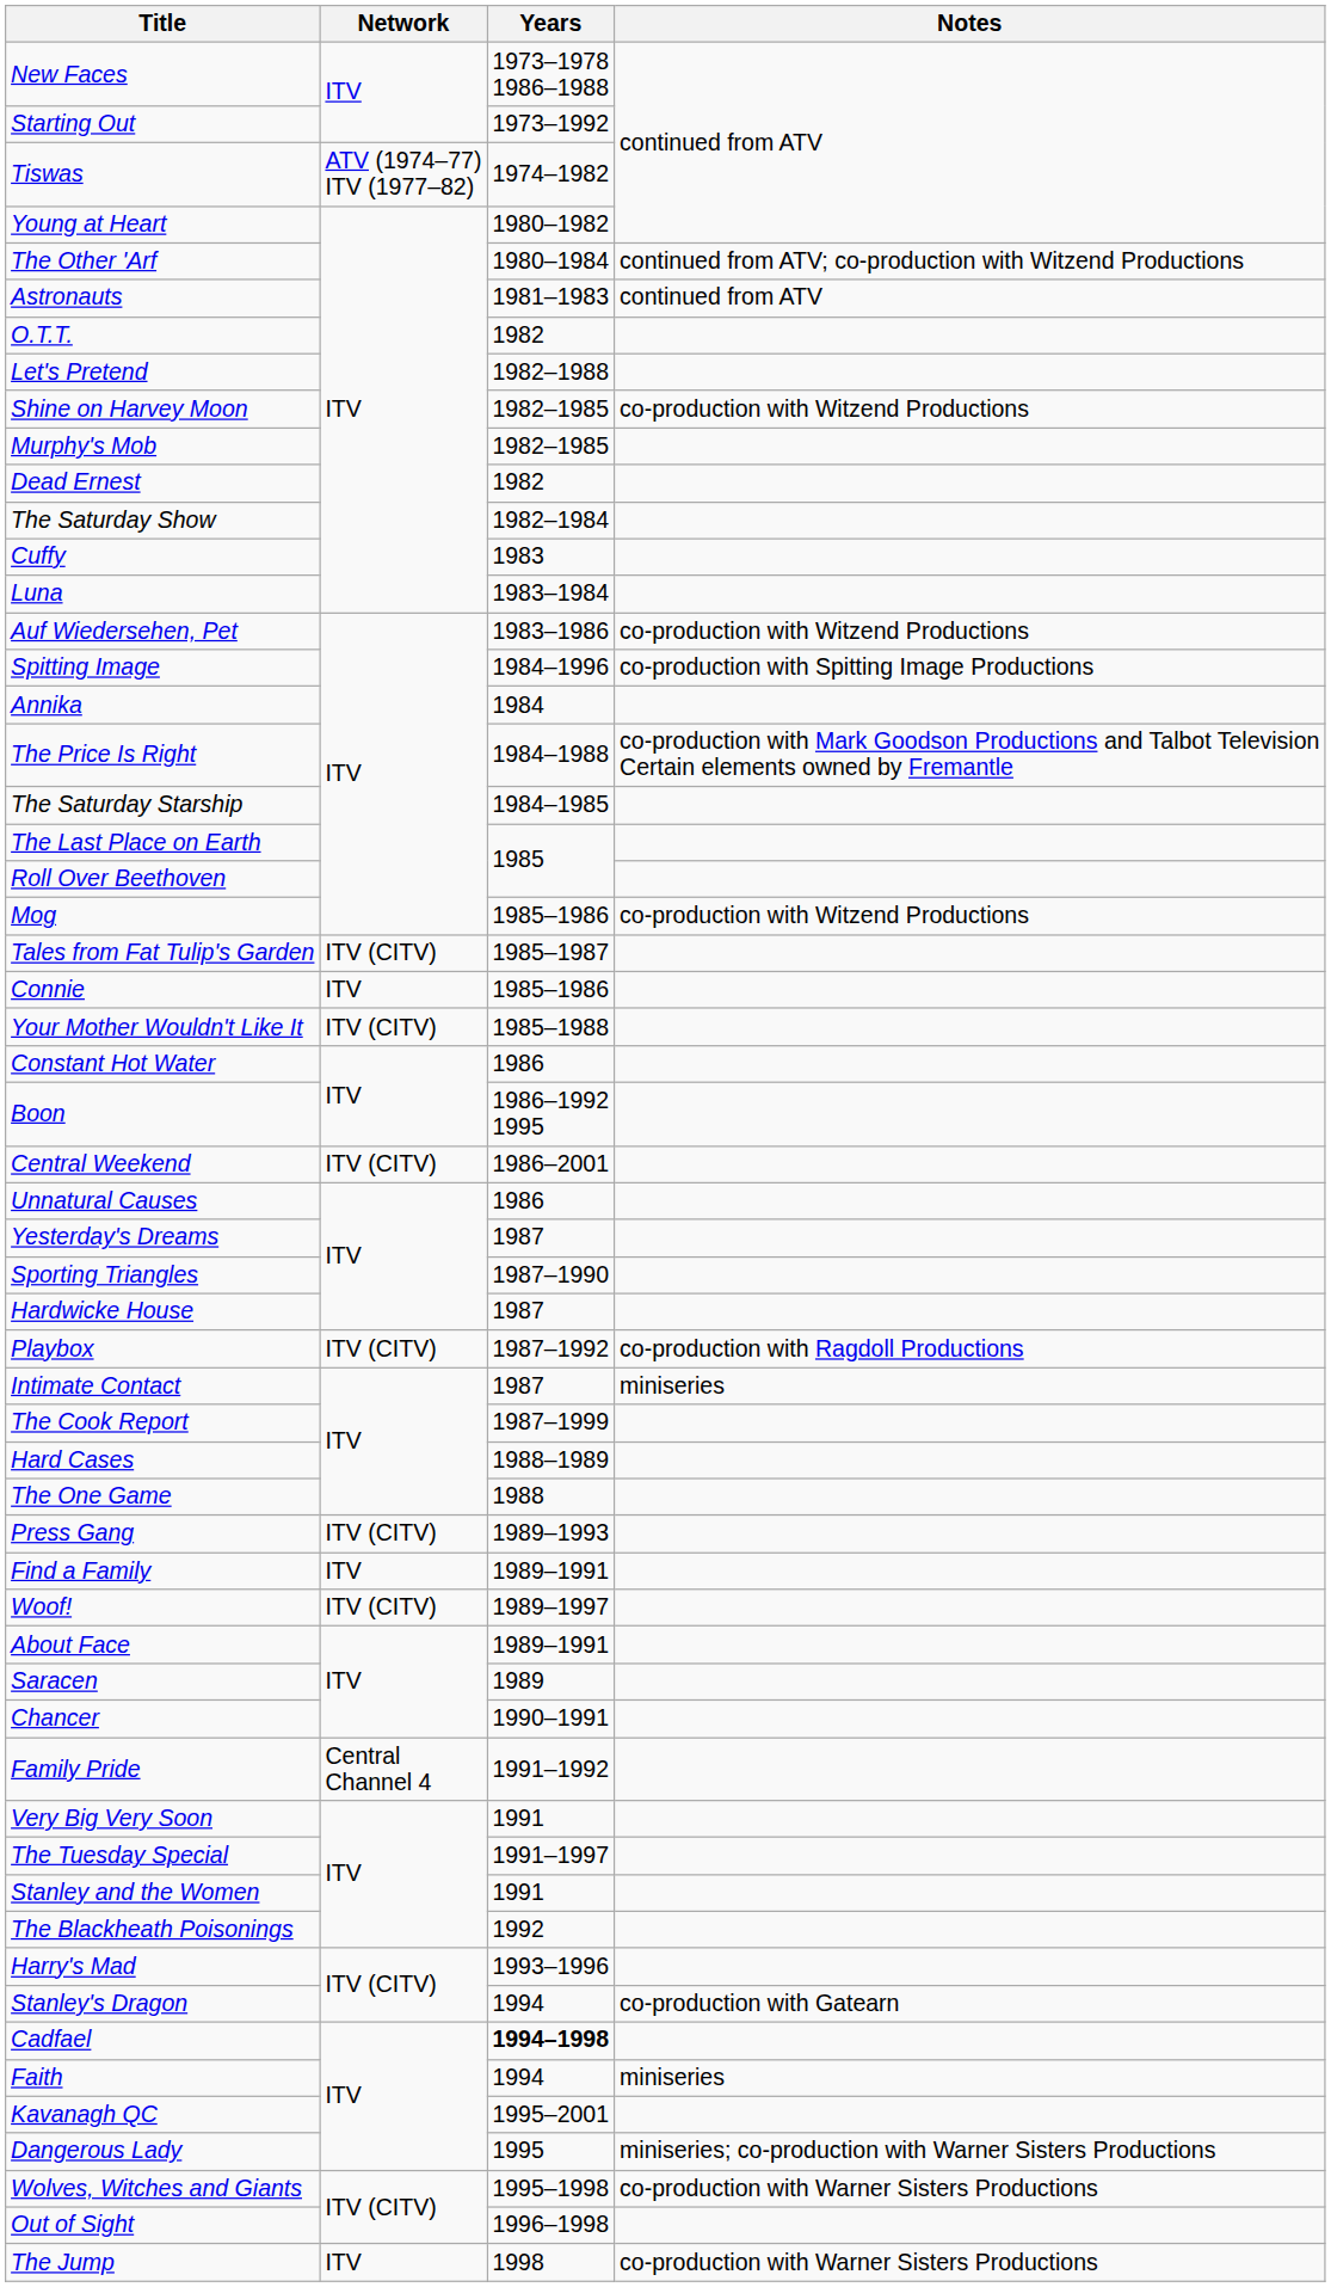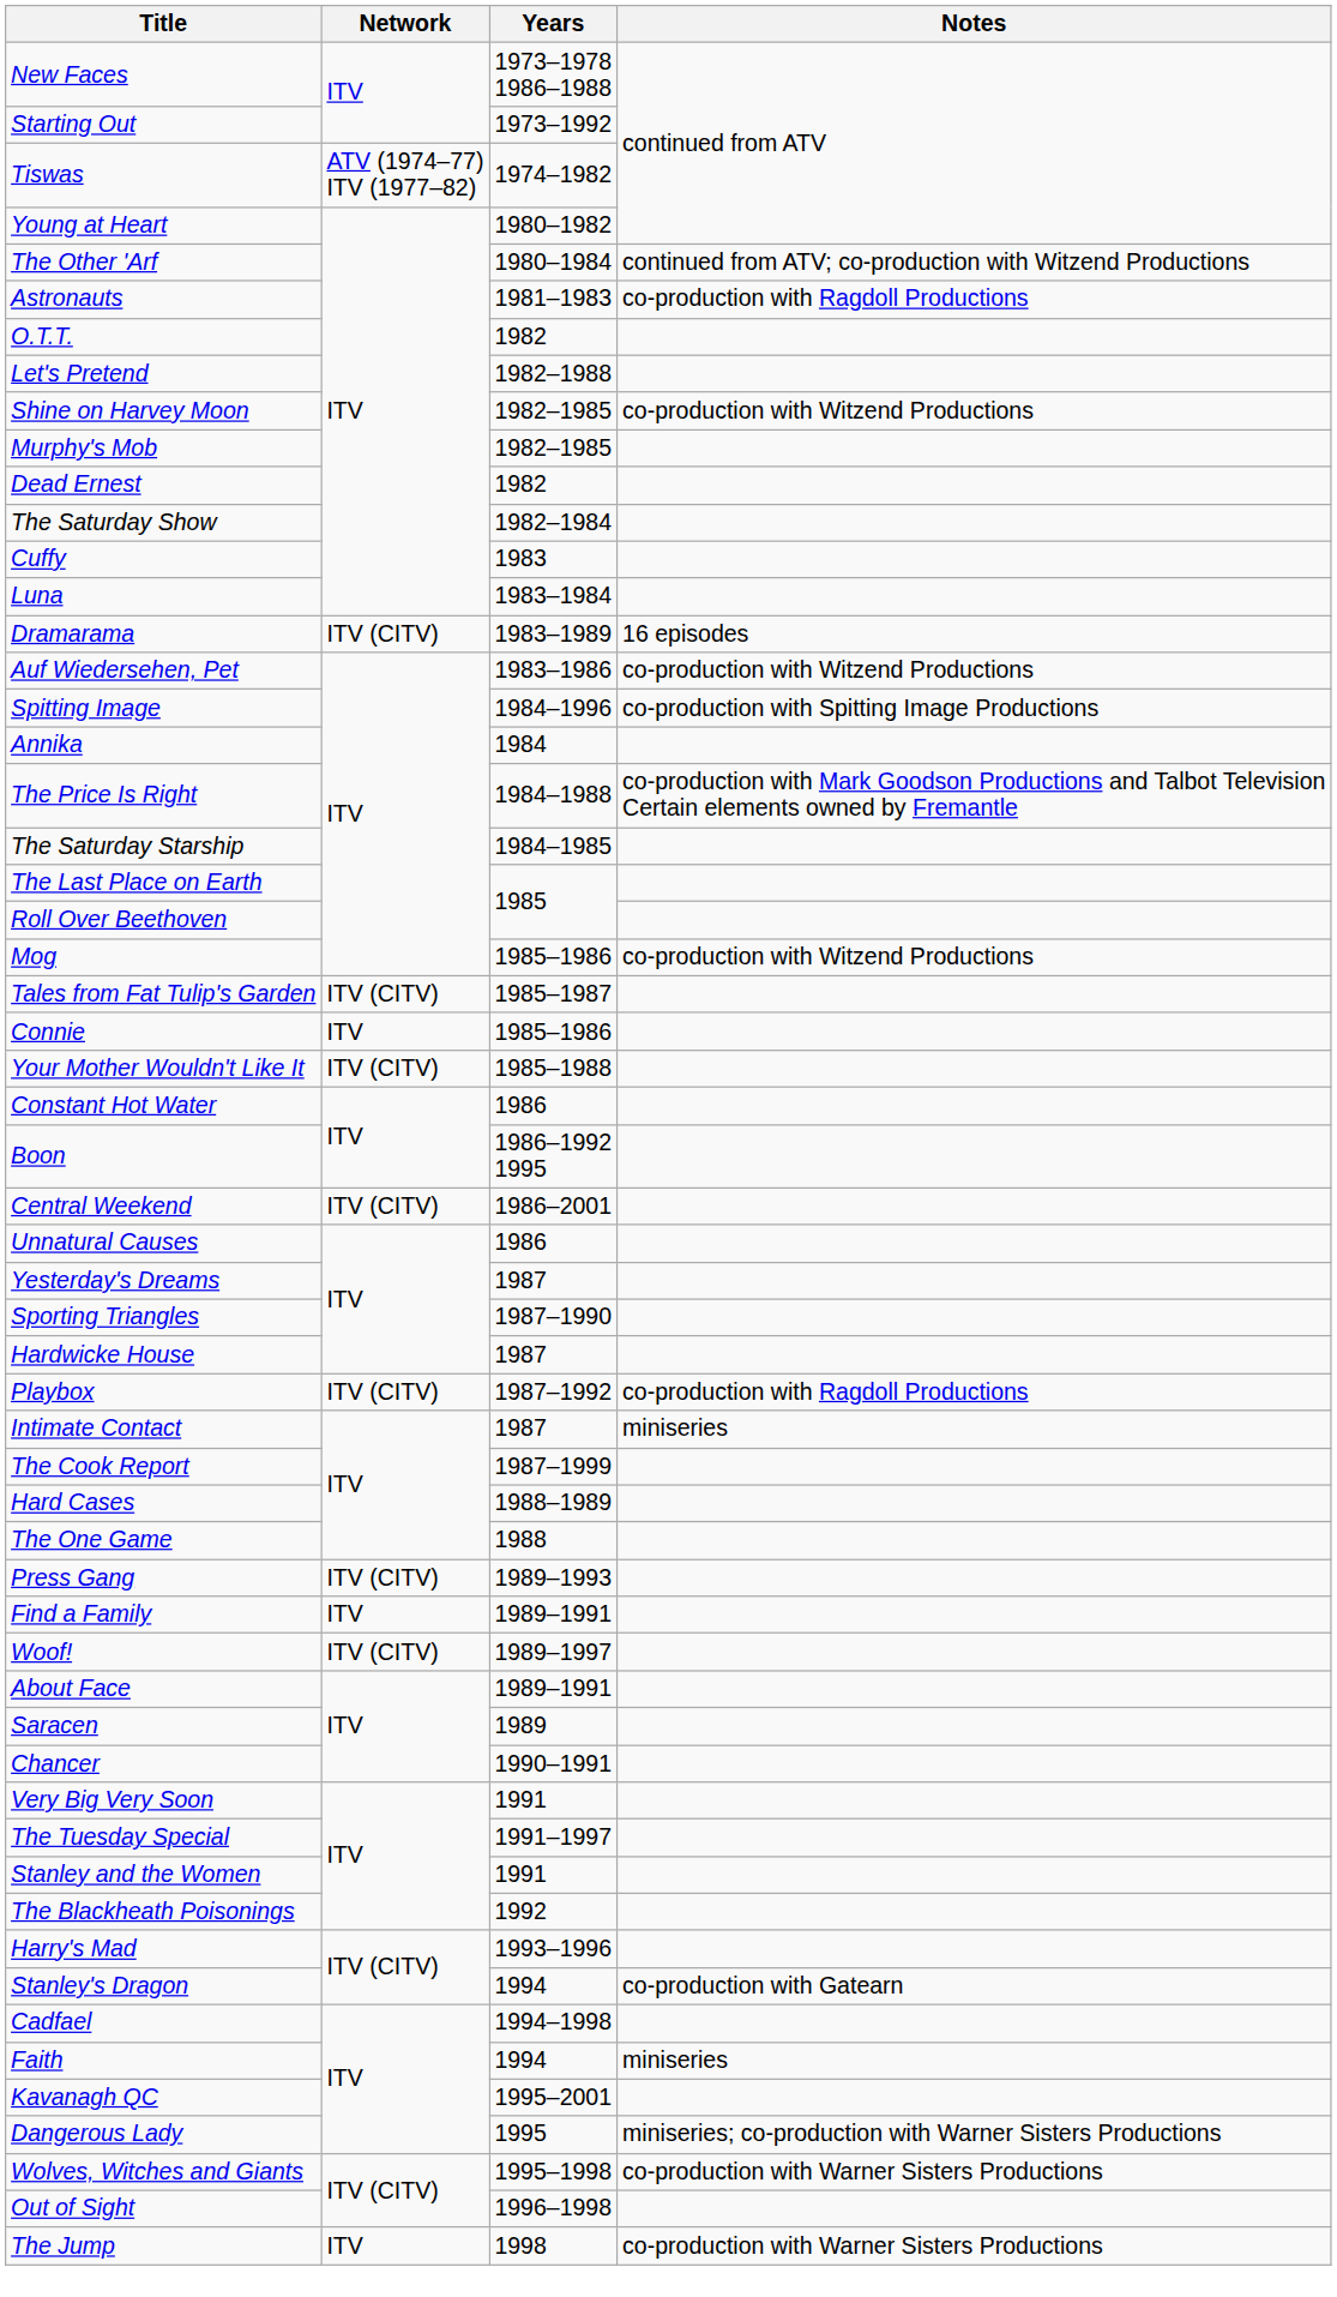Astronauts | Notes: continued from ATV -> co-production with Ragdoll Productions
+ row: Dramarama | ITV (CITV) | 1983–1989 | 16 episodes
- row: Family Pride | Central Channel 4 | 1991–1992
Cadfael | Years: bold -> normal
